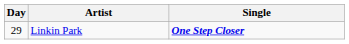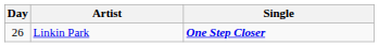Linkin Park | Day: 29 -> 26
